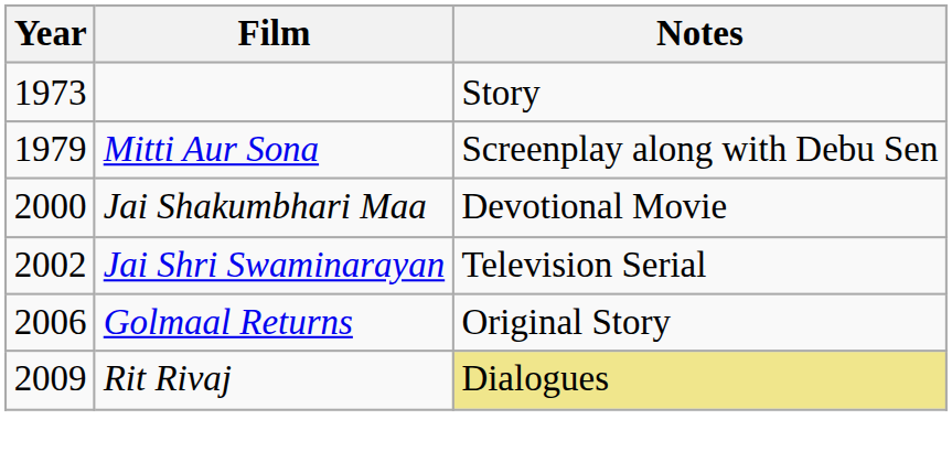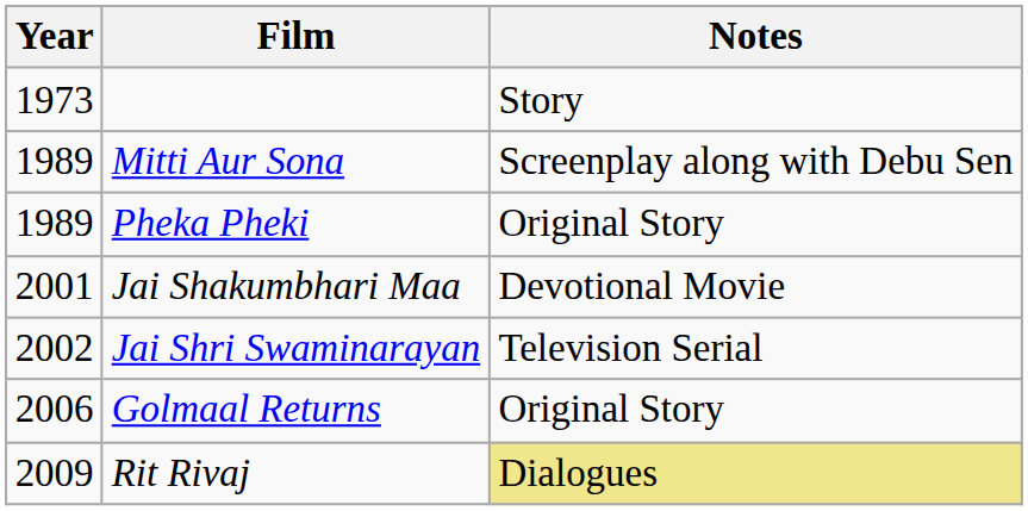Mitti Aur Sona | Year: 1979 -> 1989
+ row: 1989 | Pheka Pheki | Original Story
Jai Shakumbhari Maa | Year: 2000 -> 2001
